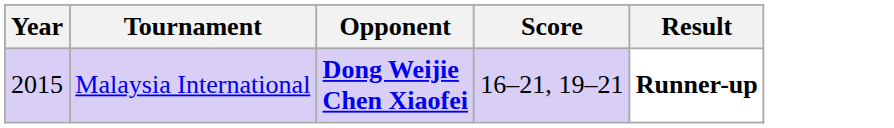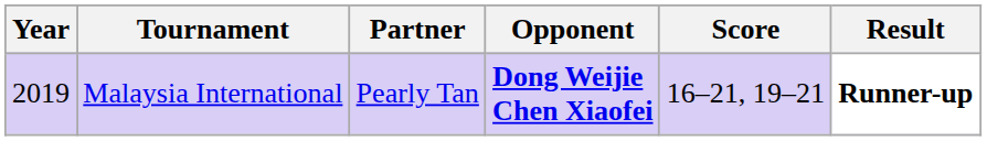+ column: Partner | Pearly Tan
Malaysia International | Year: 2015 -> 2019
